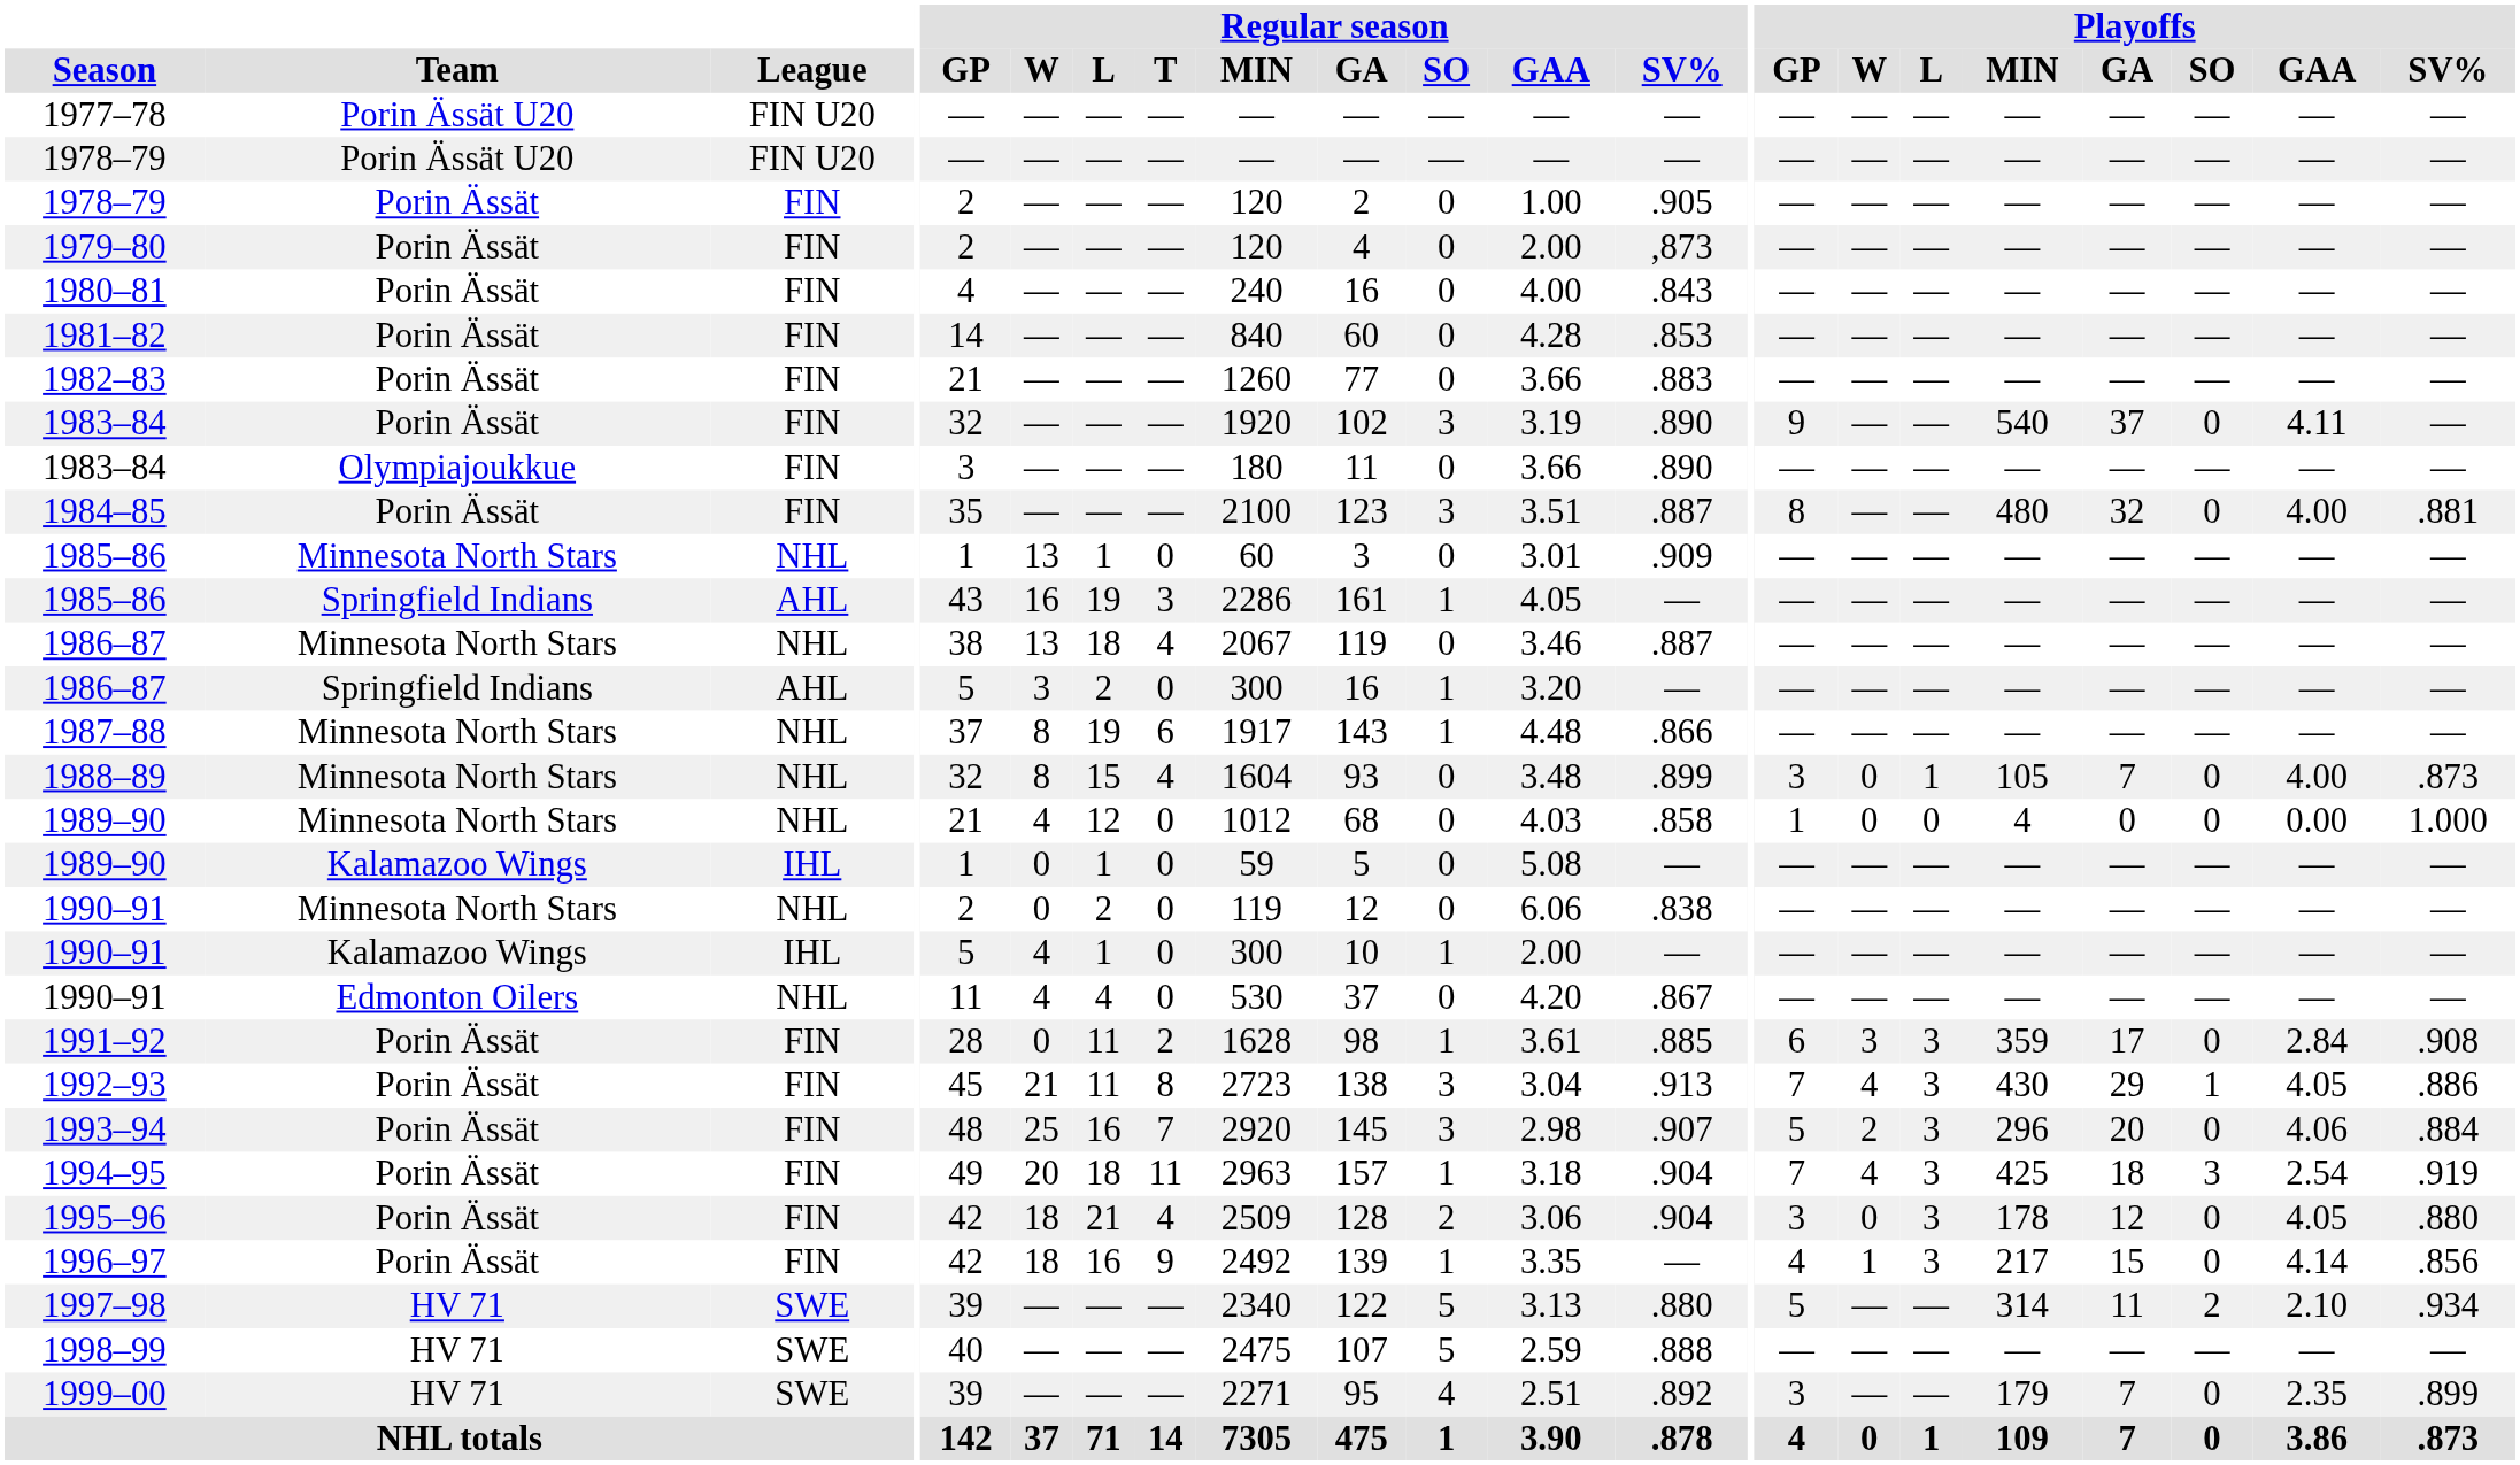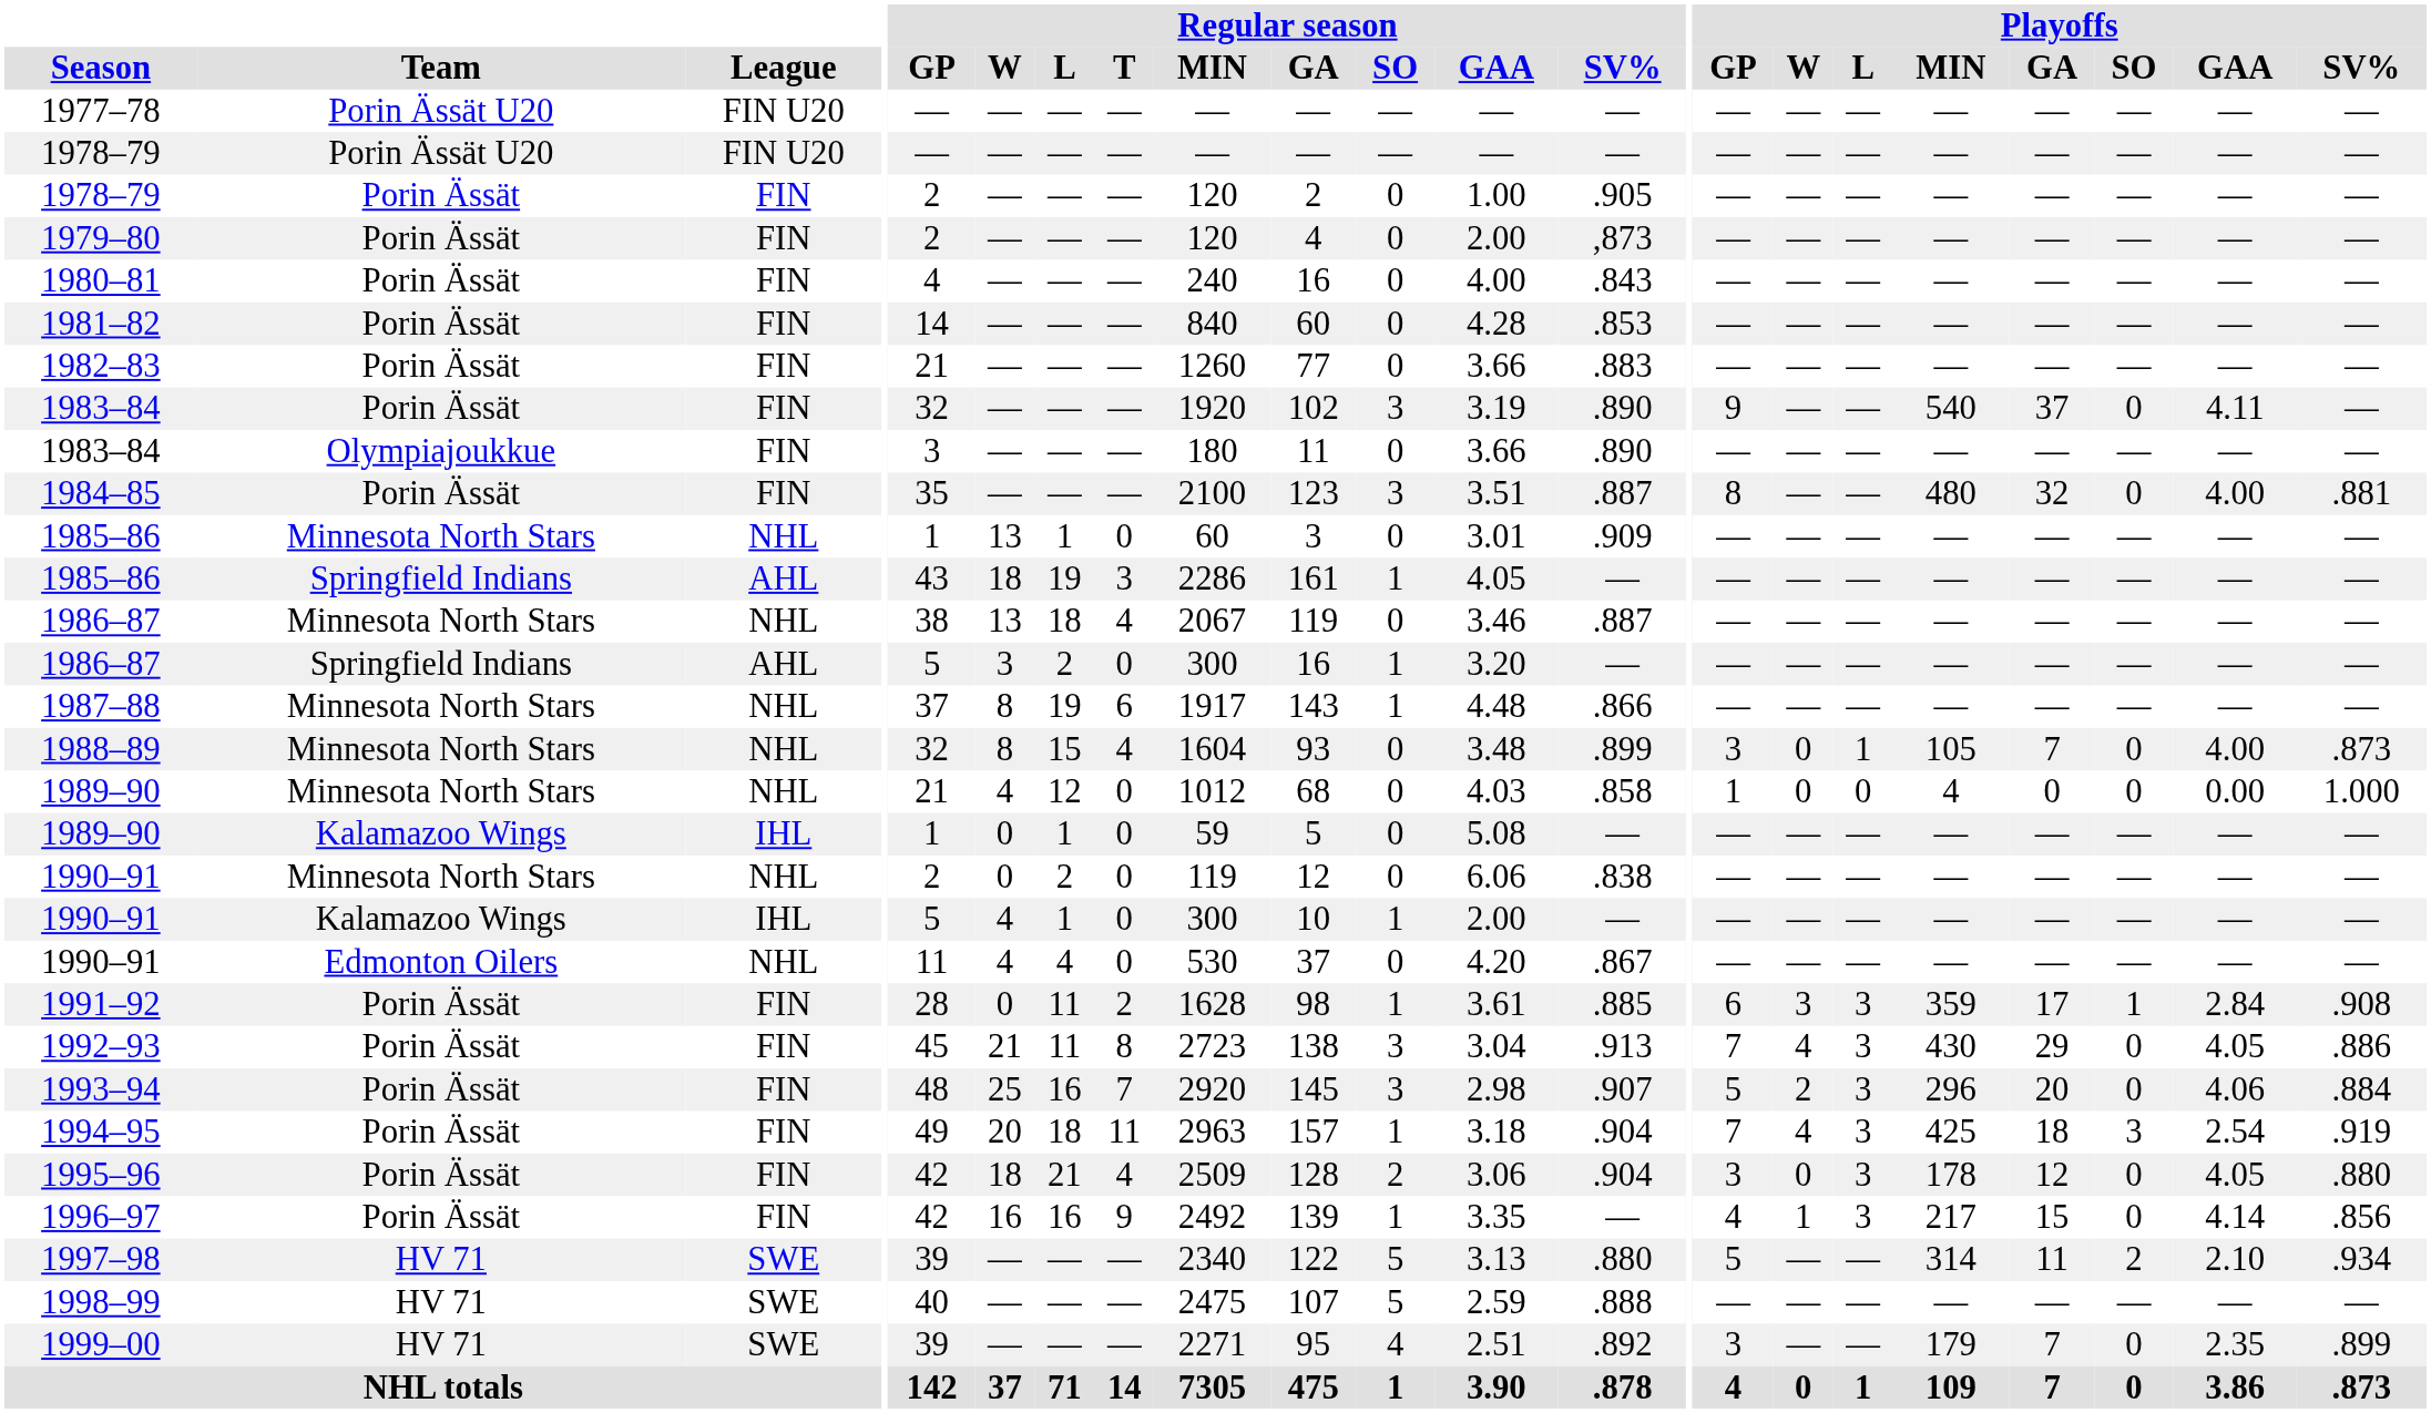1985–86 / Springfield Indians | Regular season / W: 16 -> 18
1991–92 | Playoffs / SO: 0 -> 1
1992–93 | Playoffs / SO: 1 -> 0
1996–97 | Regular season / W: 18 -> 16
